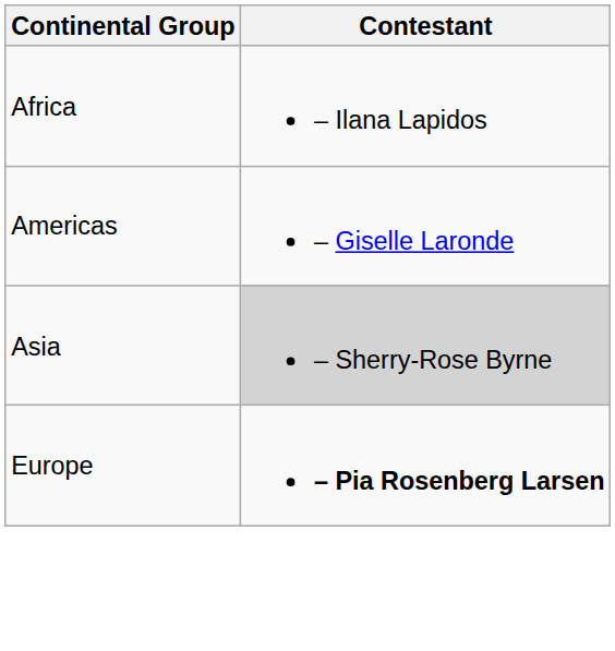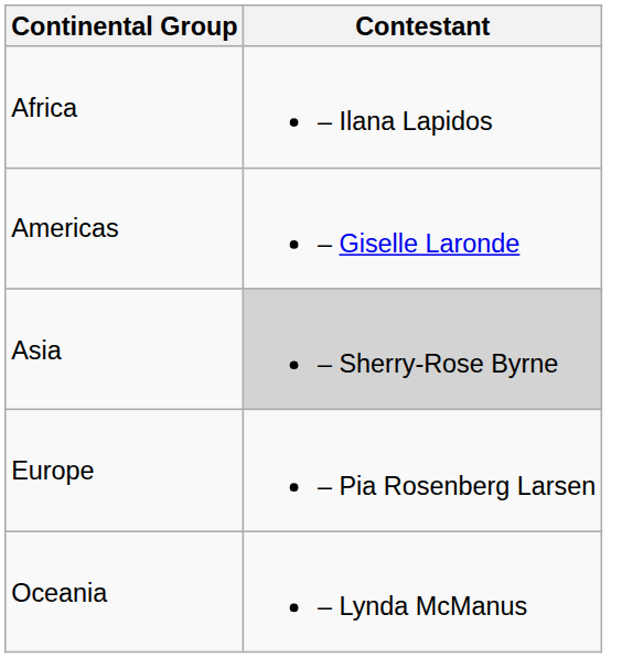Europe | Contestant: bold -> normal
+ row: Oceania | – Lynda McManus
